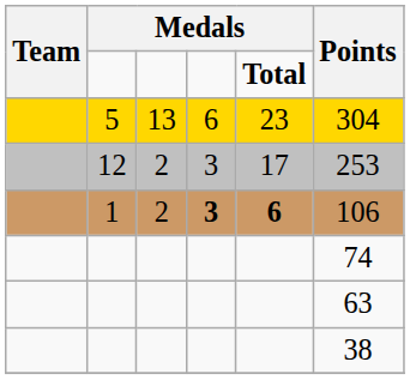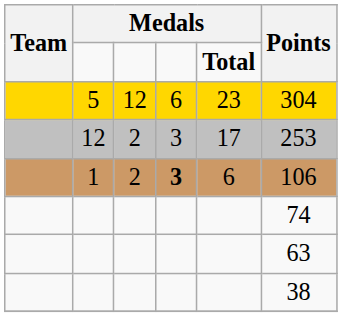5 | column 3: 13 -> 12
1 | column 5: bold -> normal
